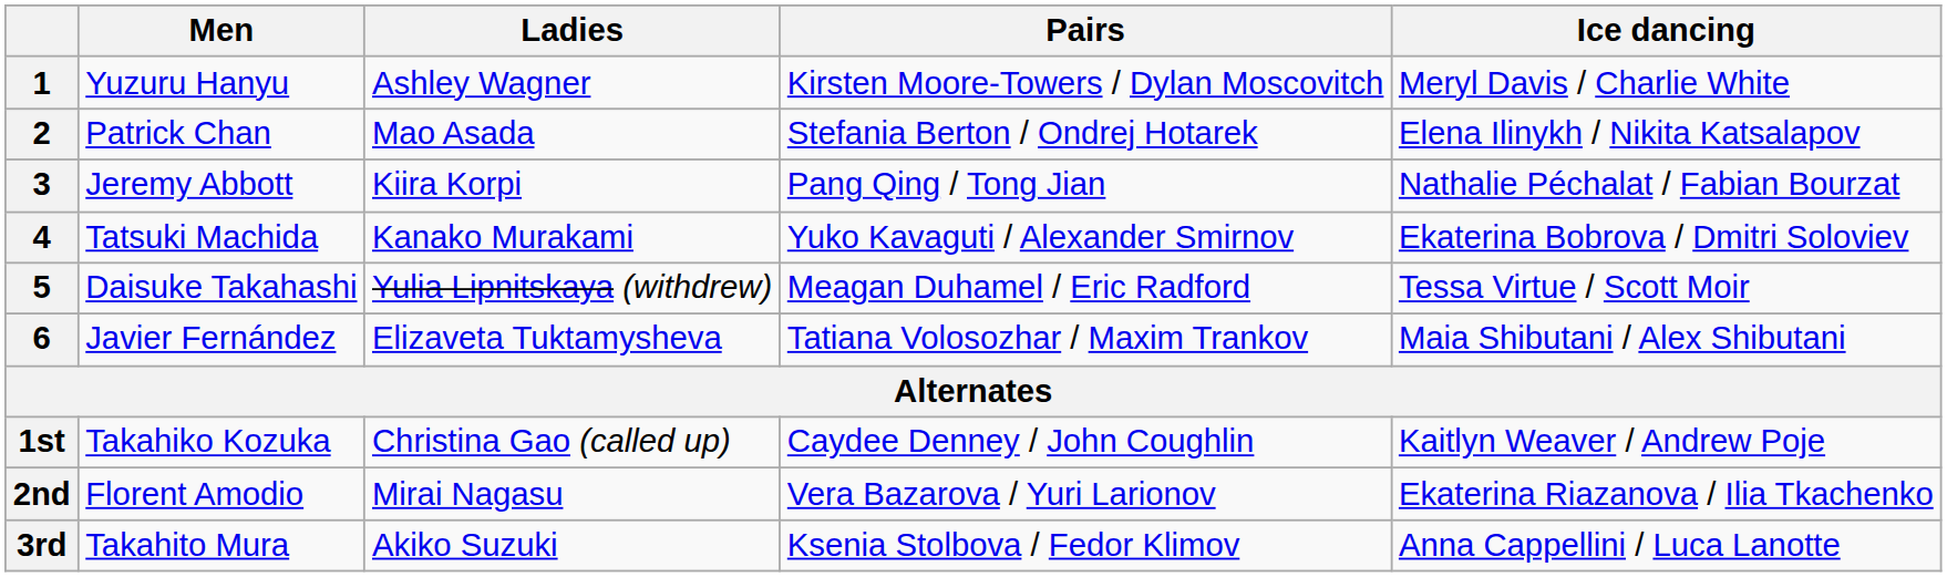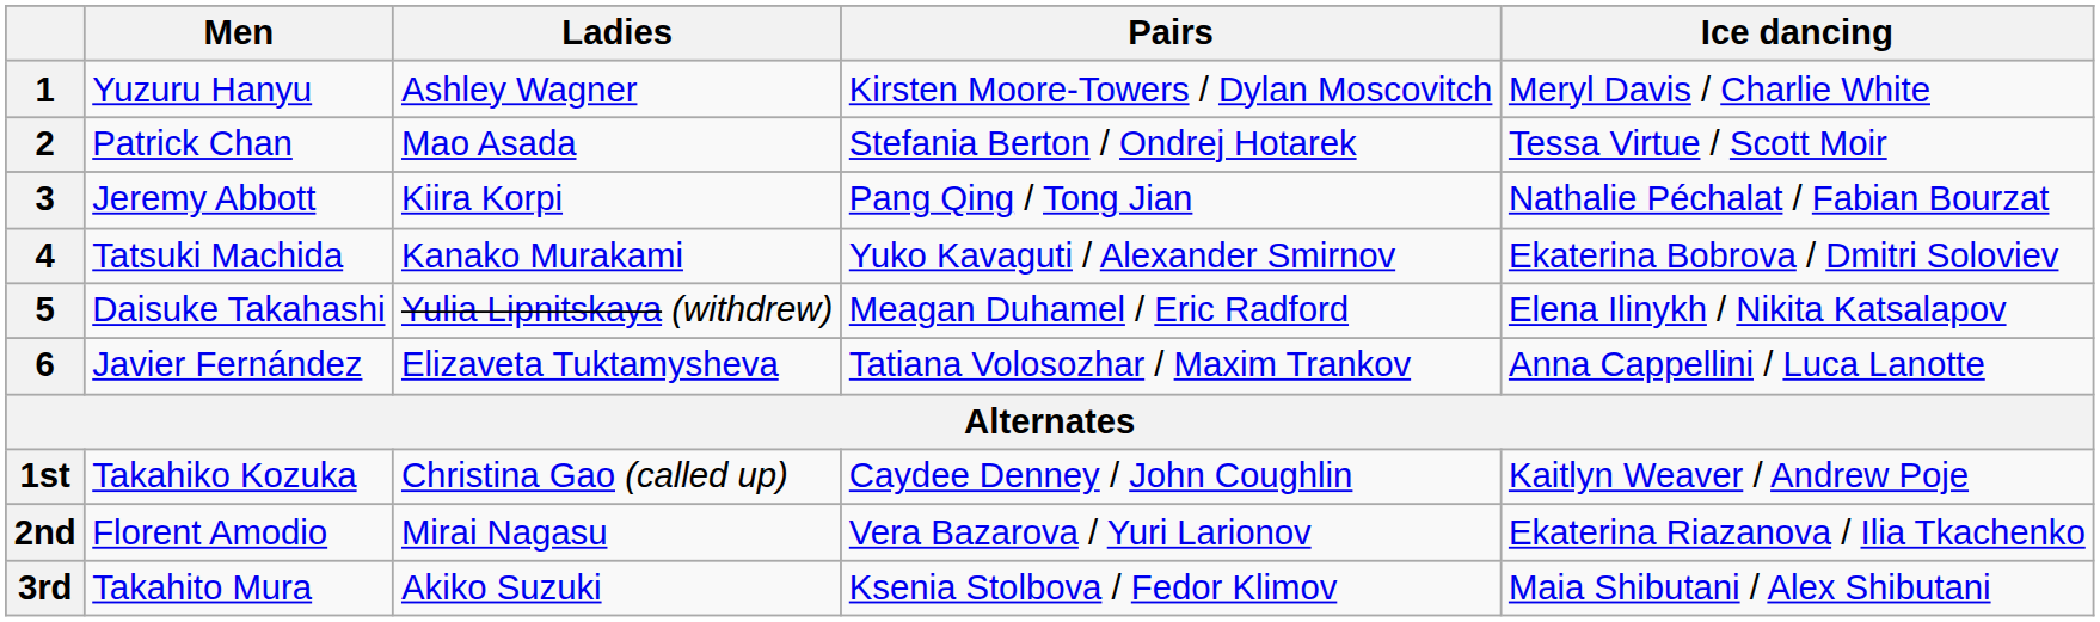2 | Ice dancing: Elena Ilinykh / Nikita Katsalapov -> Tessa Virtue / Scott Moir
5 | Ice dancing: Tessa Virtue / Scott Moir -> Elena Ilinykh / Nikita Katsalapov
6 | Ice dancing: Maia Shibutani / Alex Shibutani -> Anna Cappellini / Luca Lanotte
3rd | Ice dancing: Anna Cappellini / Luca Lanotte -> Maia Shibutani / Alex Shibutani
